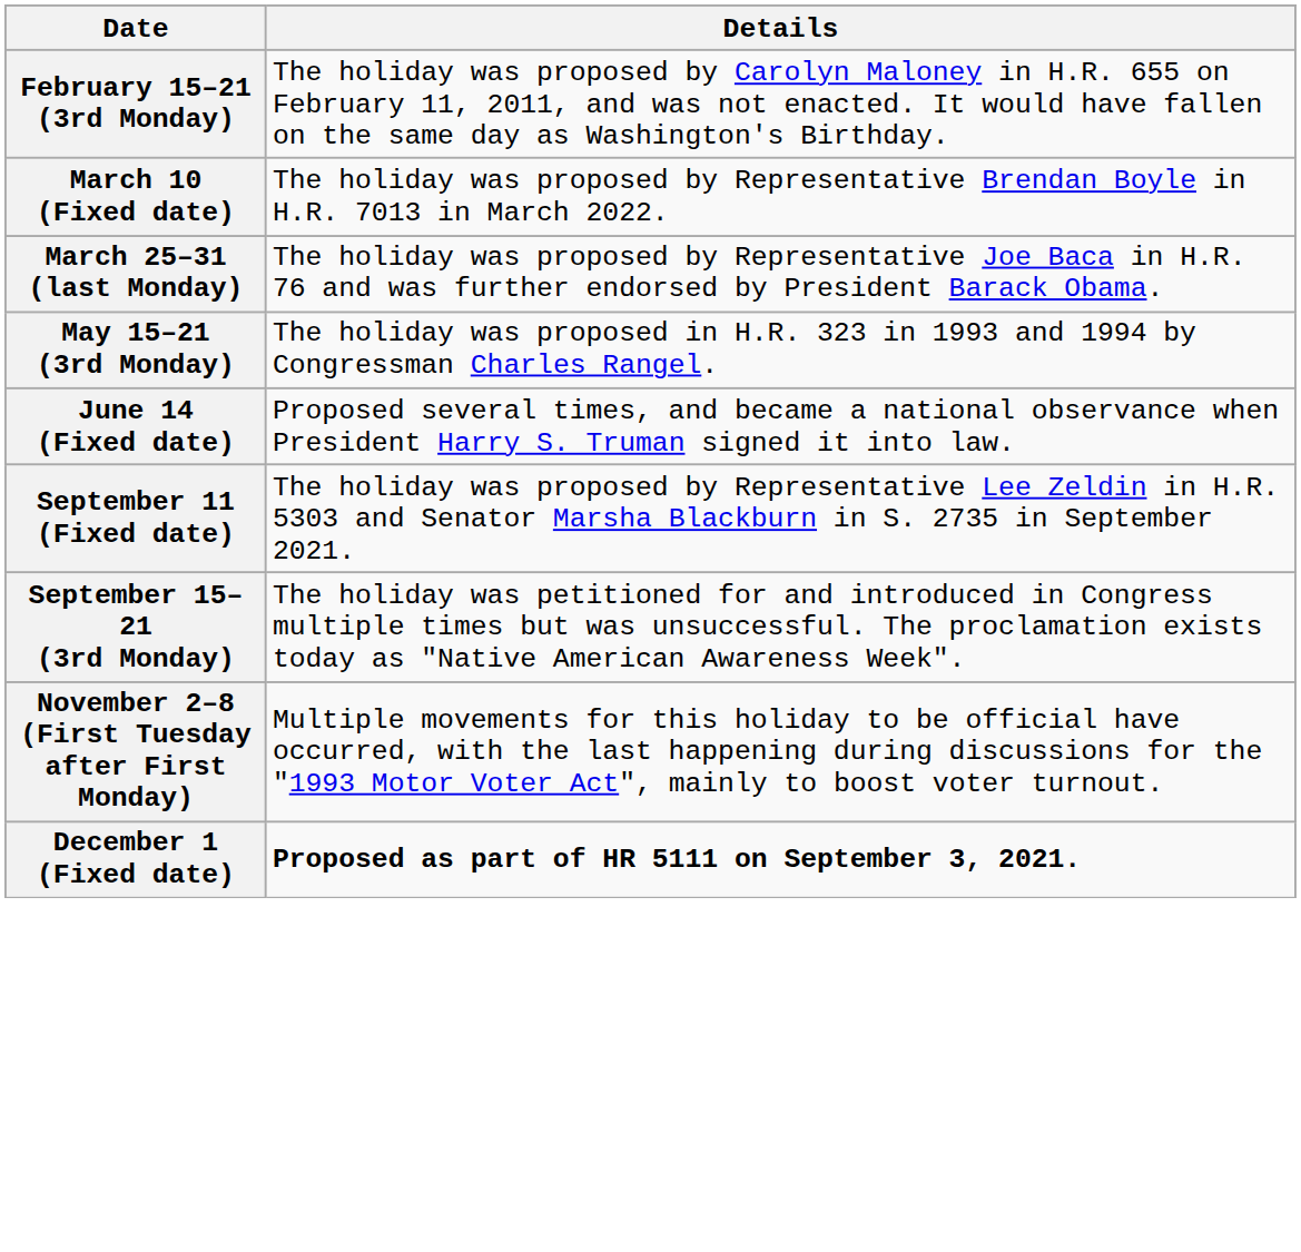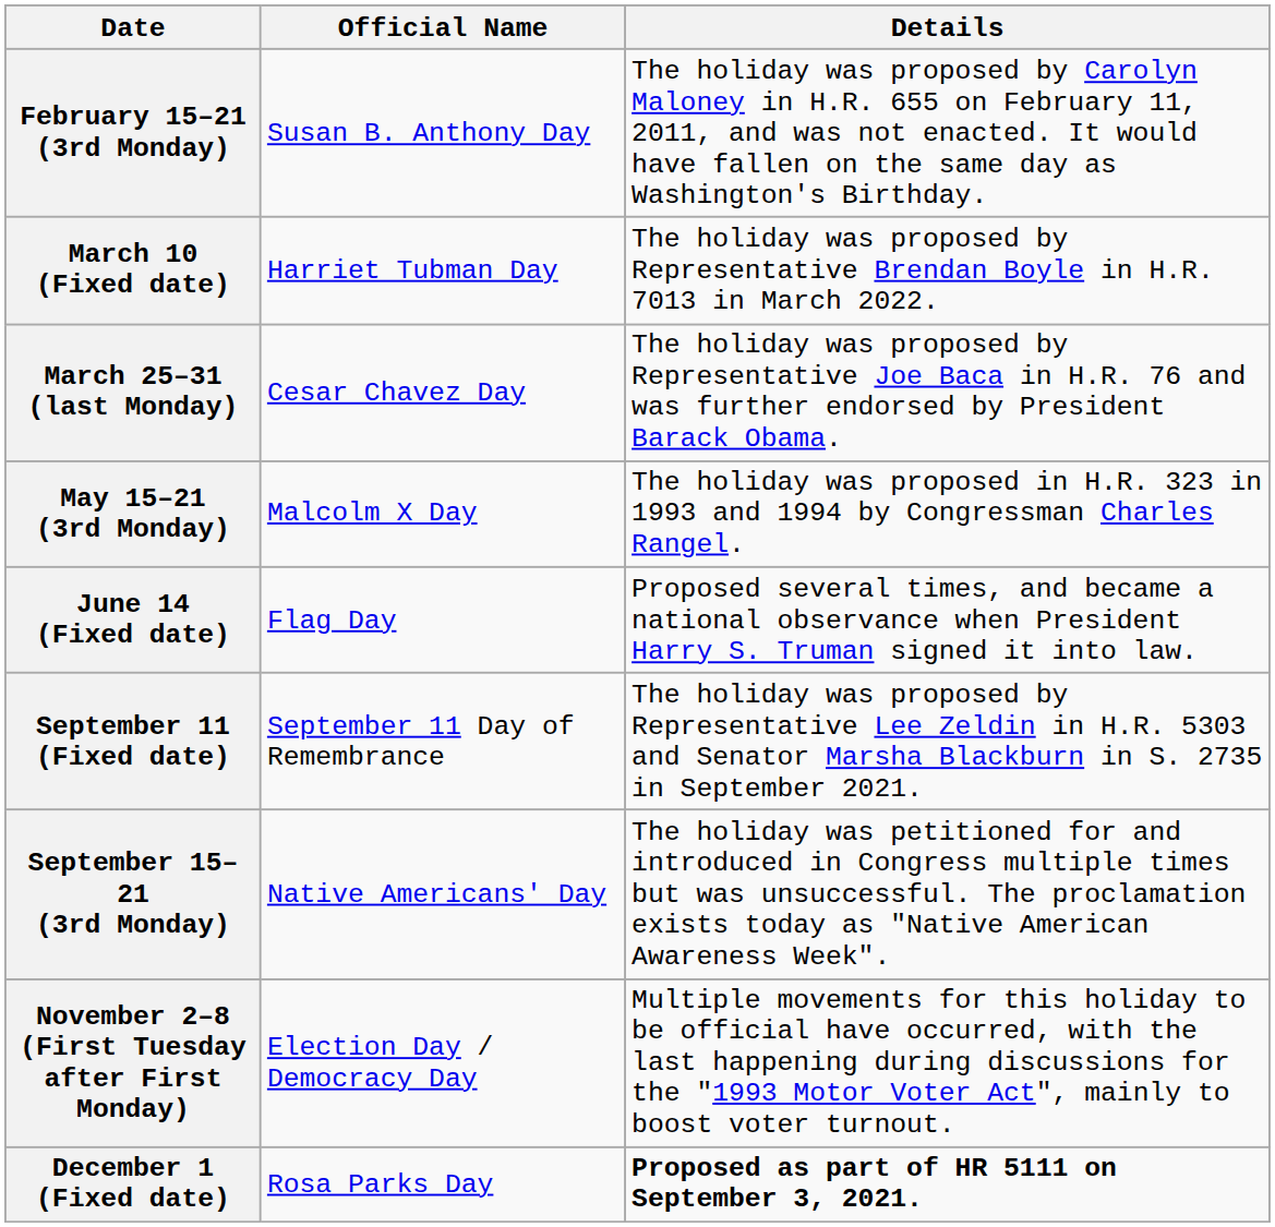+ column: Official Name | Susan B. Anthony Day | Harriet Tubman Day | Cesar Chavez Day | Malcolm X Day | Flag Day | September 11 Day of Remembrance | Native Americans' Day | Election Day / Democracy Day | Rosa Parks Day
